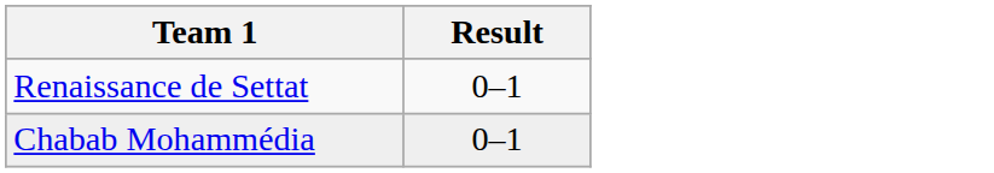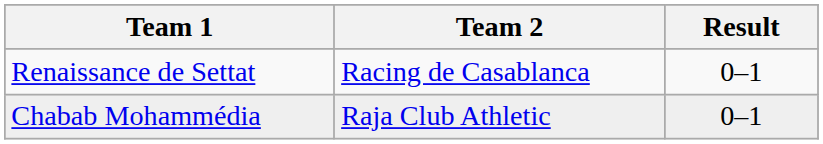+ column: Team 2 | Racing de Casablanca | Raja Club Athletic
